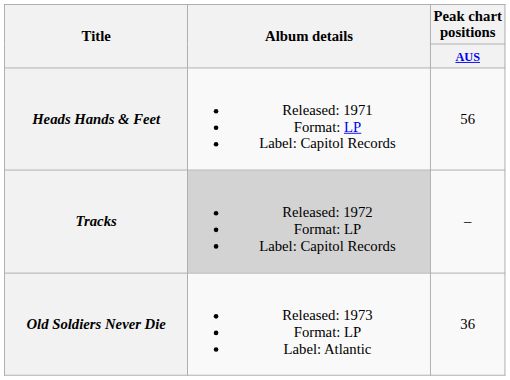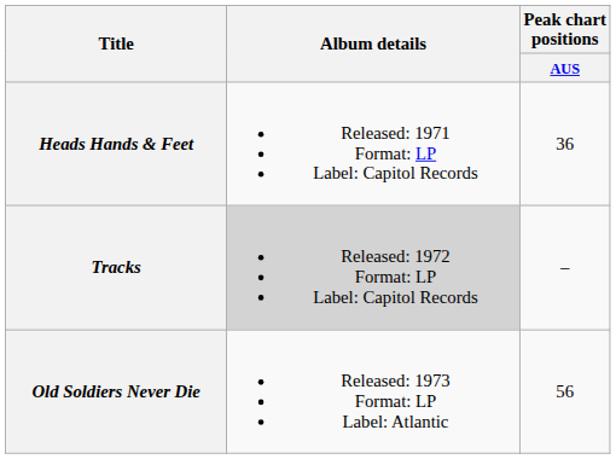Heads Hands & Feet | Peak chart positions / AUS: 56 -> 36
Old Soldiers Never Die | Peak chart positions / AUS: 36 -> 56
